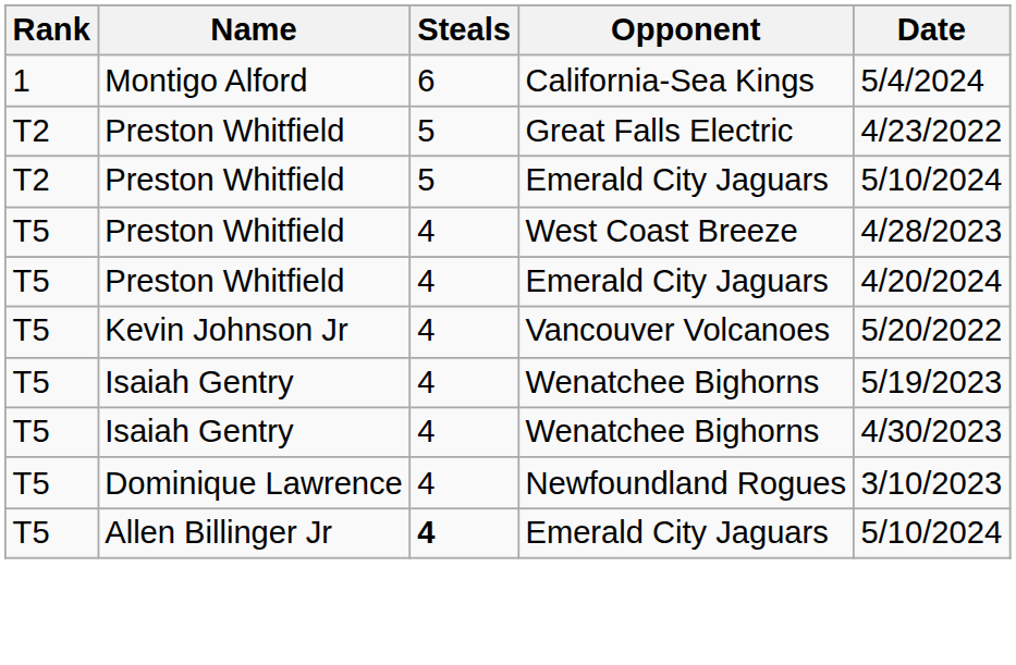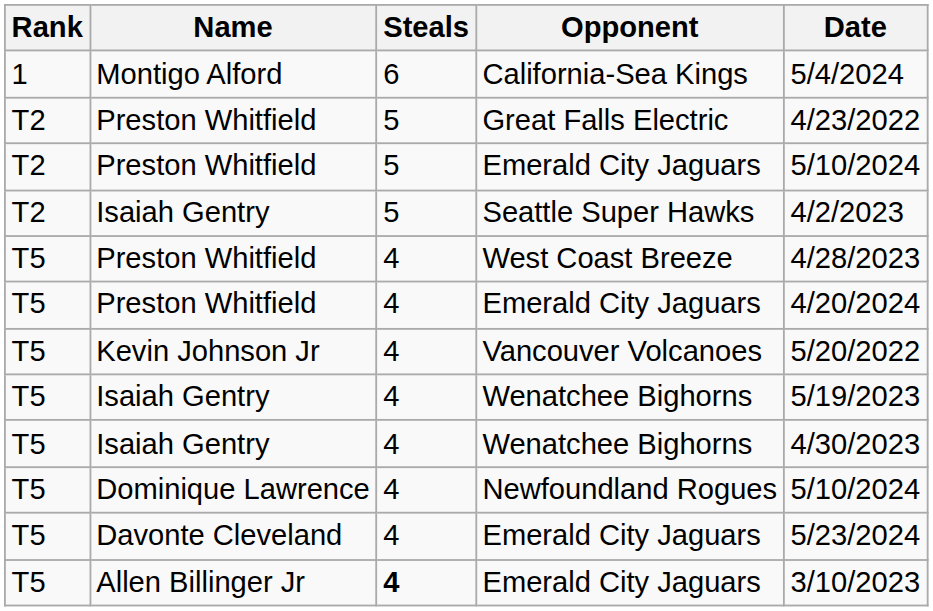+ row: T2 | Isaiah Gentry | 5 | Seattle Super Hawks | 4/2/2023
Newfoundland Rogues | Date: 3/10/2023 -> 5/10/2024
+ row: T5 | Davonte Cleveland | 4 | Emerald City Jaguars | 5/23/2024
Allen Billinger Jr / Emerald City Jaguars | Date: 5/10/2024 -> 3/10/2023
